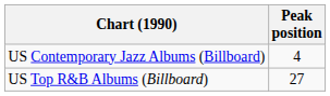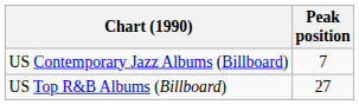US Contemporary Jazz Albums (Billboard) | Peak position: 4 -> 7
